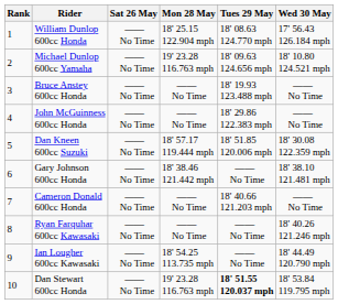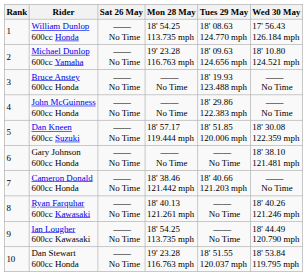William Dunlop 600cc Honda | Mon 28 May: 18' 25.15 122.904 mph -> 18' 54.25 113.735 mph
Gary Johnson 600cc Honda | Mon 28 May: 18' 38.46 121.442 mph -> —— No Time
Cameron Donald 600cc Honda | Mon 28 May: —— No Time -> 18' 38.46 121.442 mph
Ryan Farquhar 600cc Kawasaki | Mon 28 May: —— No Time -> 18' 40.13 121.261 mph
Dan Stewart 600cc Honda | Tues 29 May: bold -> normal
